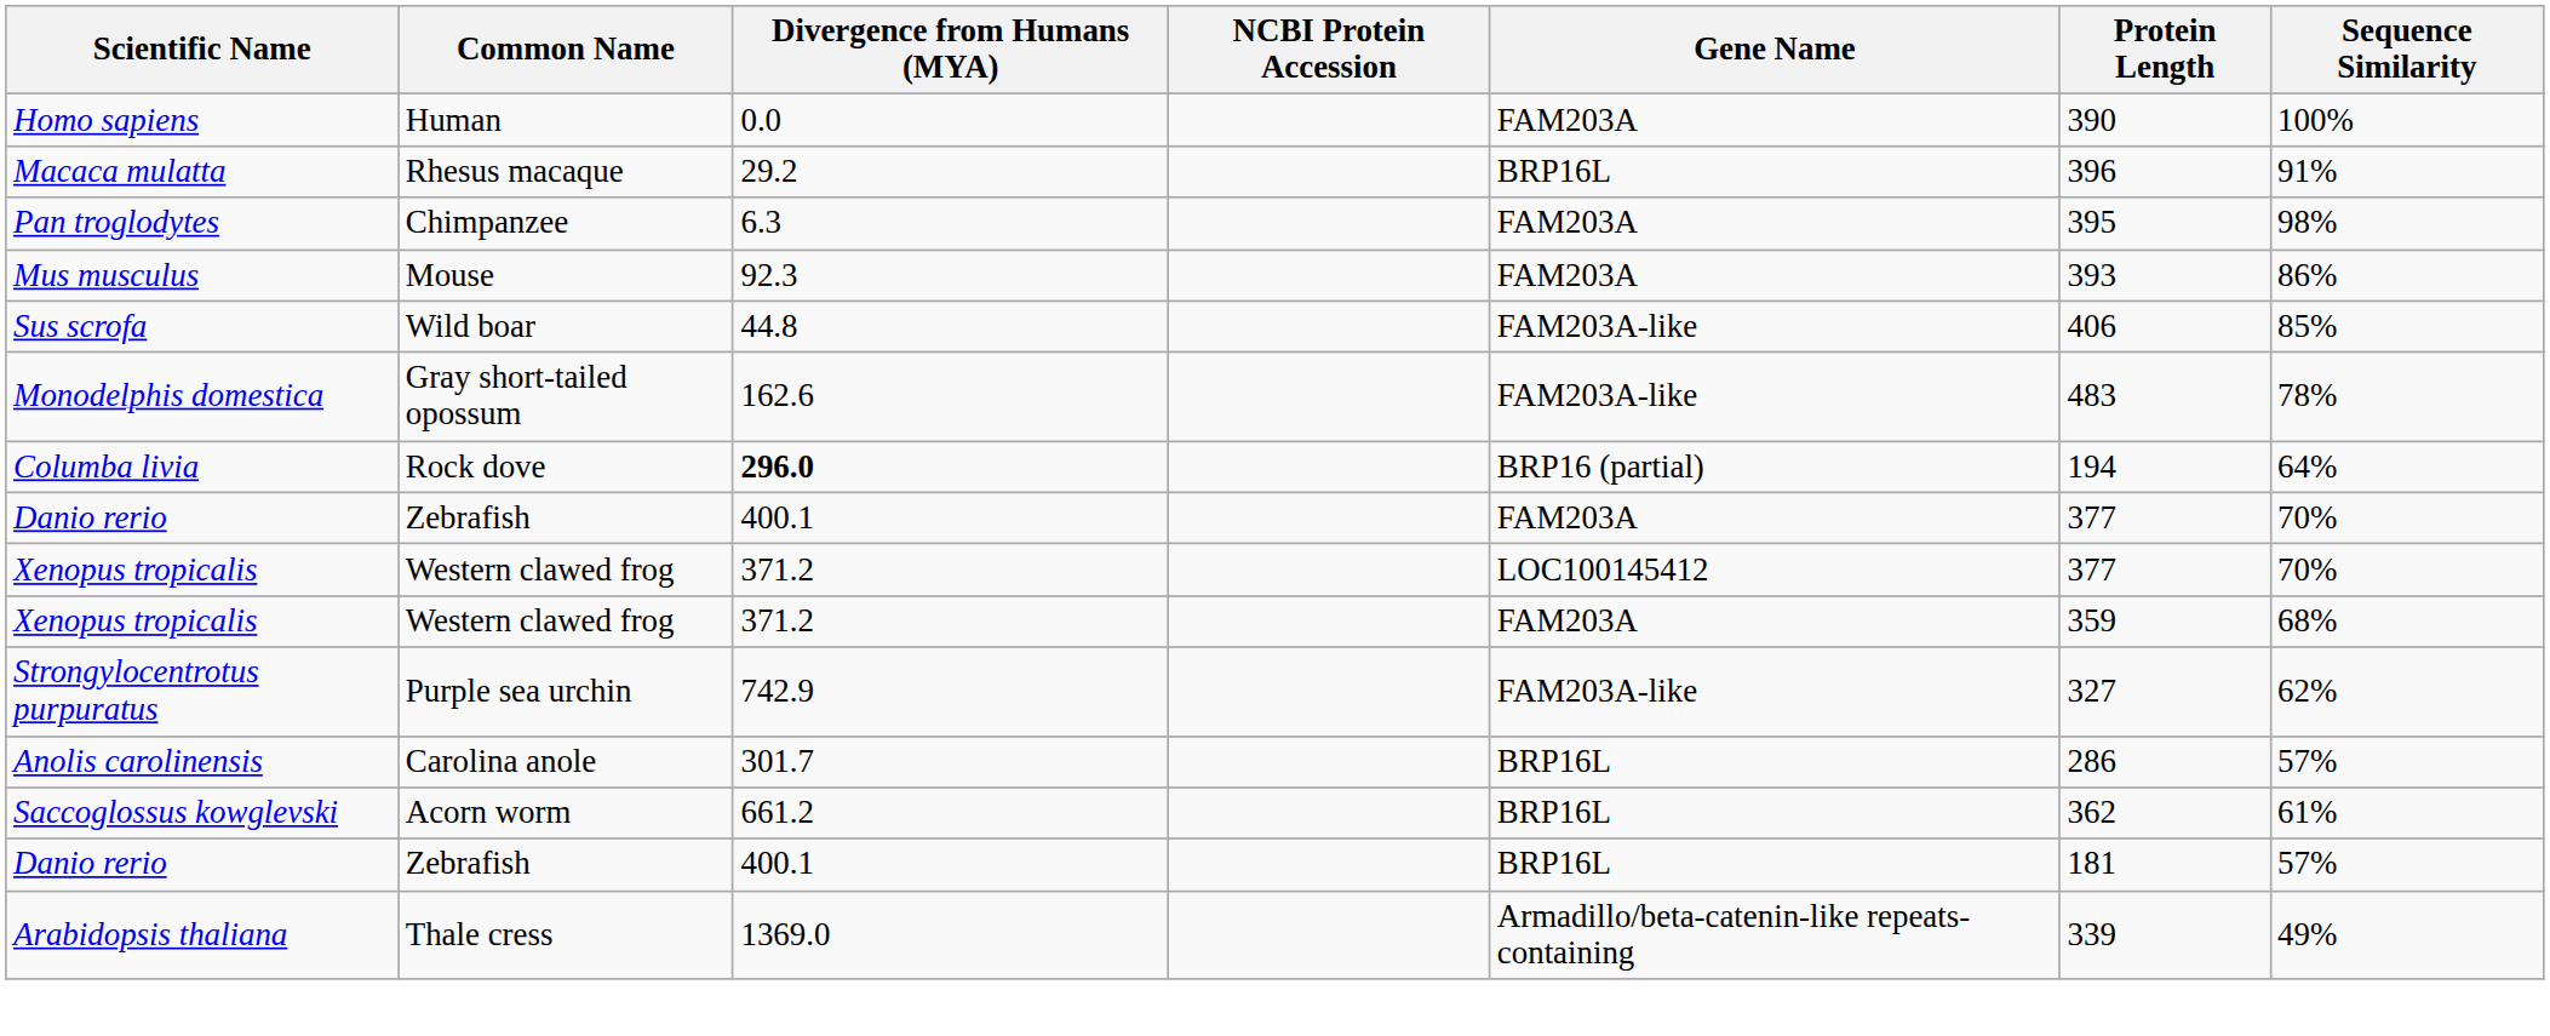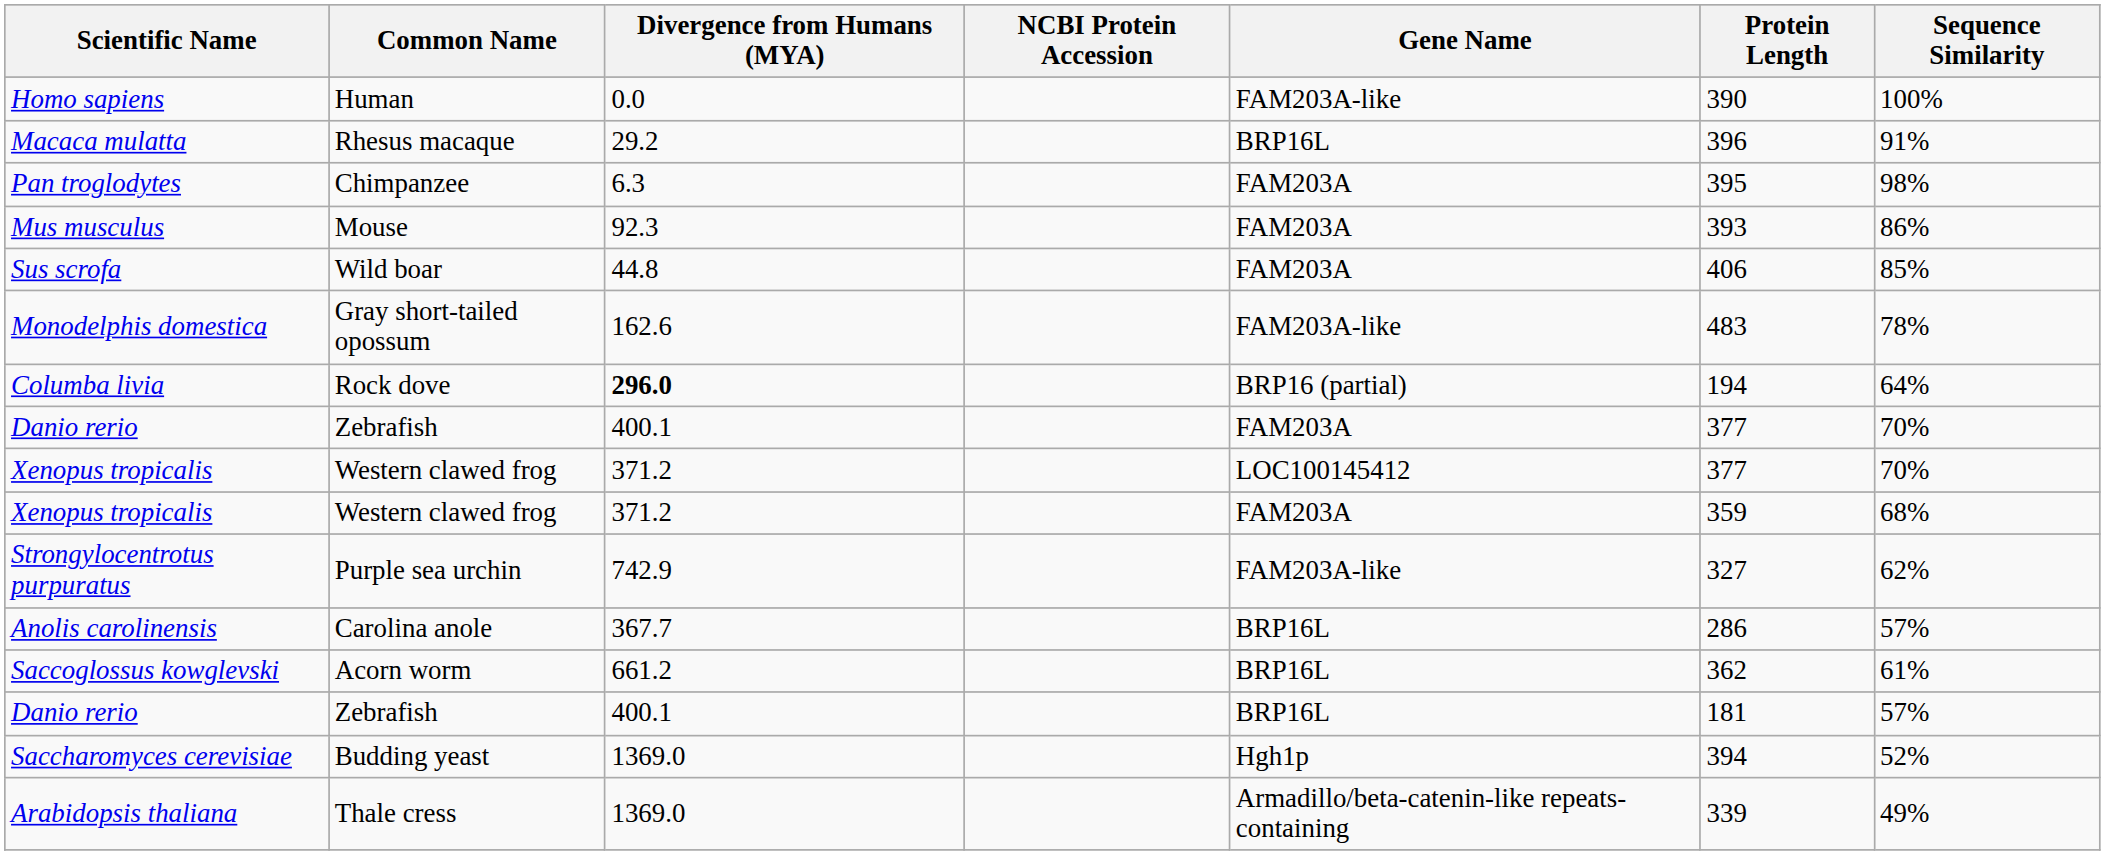Homo sapiens | Gene Name: FAM203A -> FAM203A-like
Sus scrofa | Gene Name: FAM203A-like -> FAM203A
Anolis carolinensis | Divergence from Humans (MYA): 301.7 -> 367.7
+ row: Saccharomyces cerevisiae | Budding yeast | 1369.0 | Hgh1p | 394 | 52%
